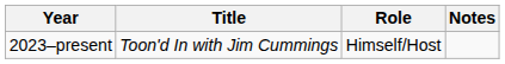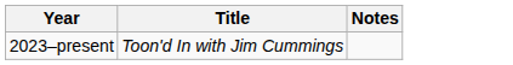- column: Role | Himself/Host
